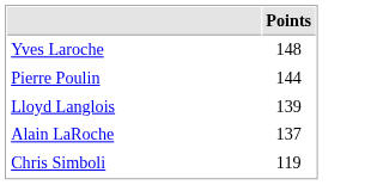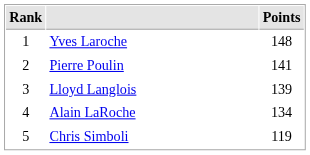+ column: Rank | 1 | 2 | 3 | 4 | 5
Pierre Poulin | Points: 144 -> 141
Alain LaRoche | Points: 137 -> 134
